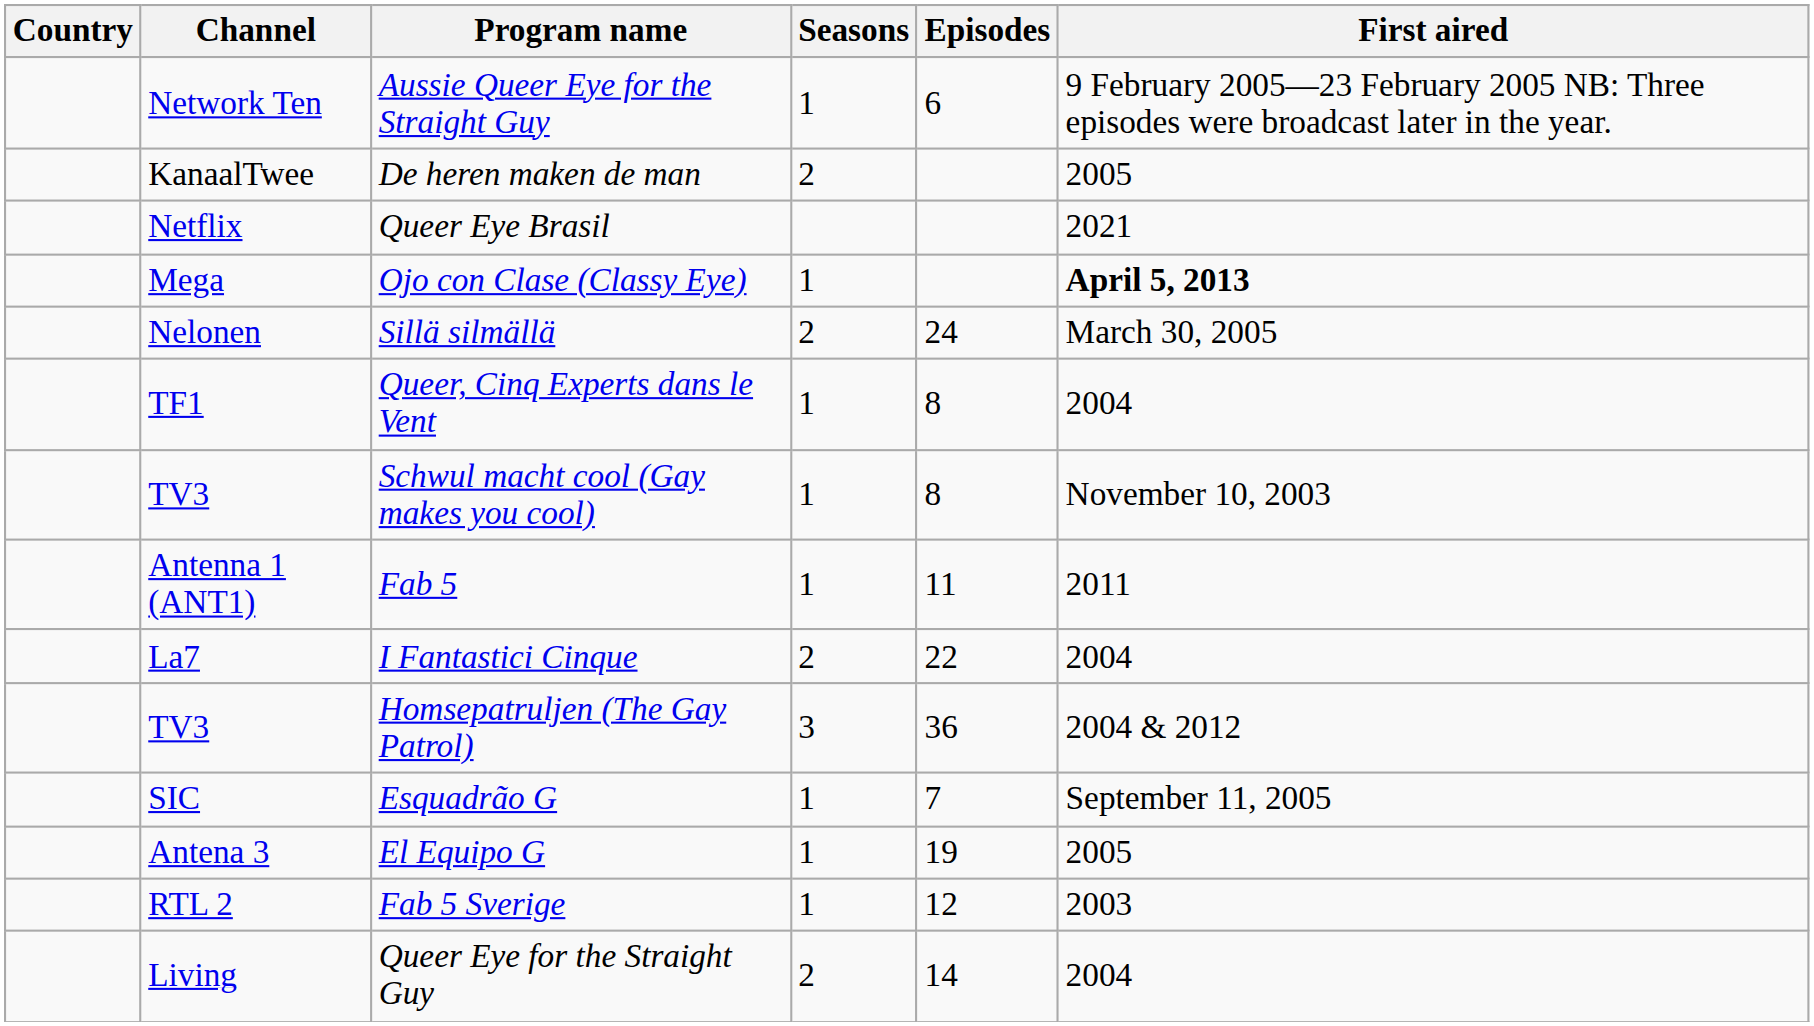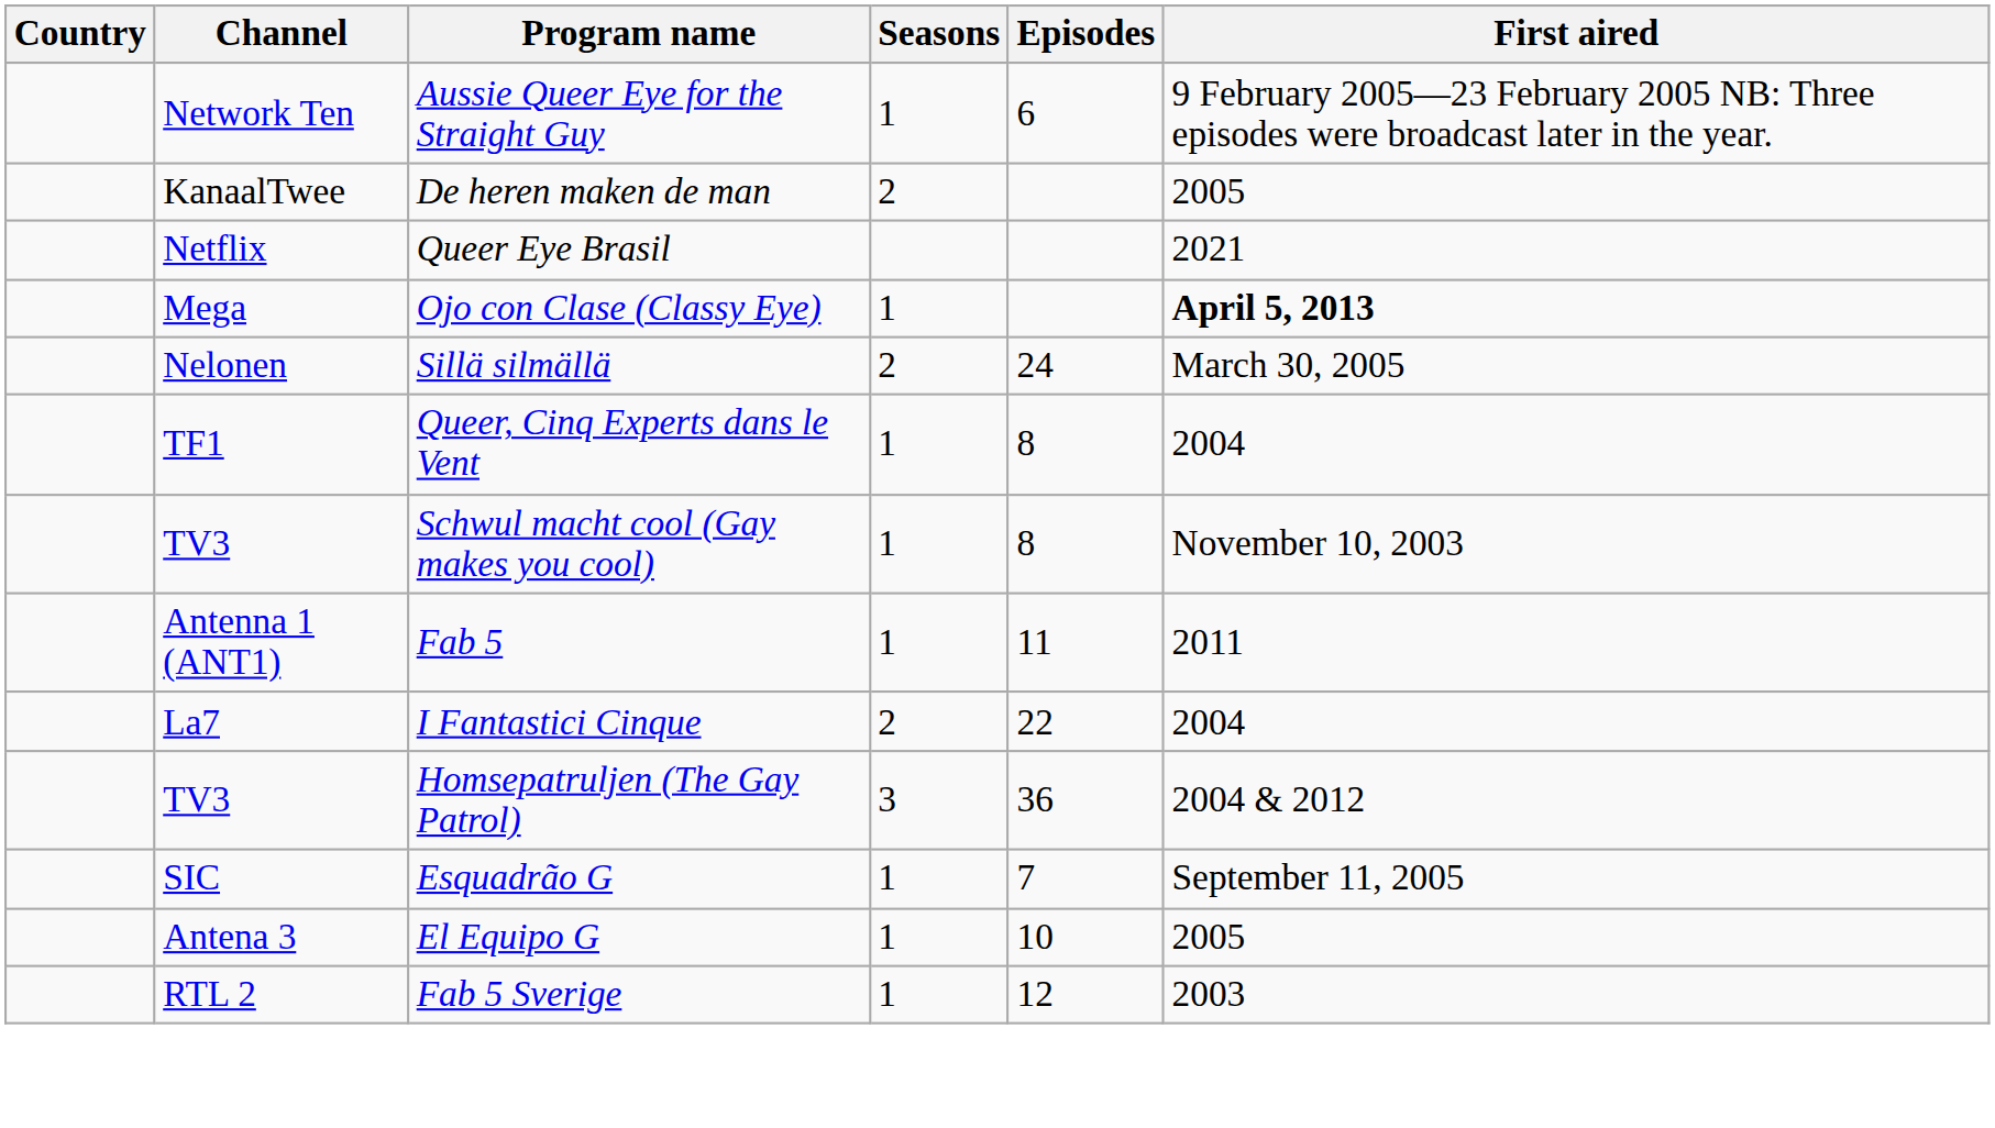El Equipo G | Episodes: 19 -> 10
- row: Living | Queer Eye for the Straight Guy | 2 | 14 | 2004
